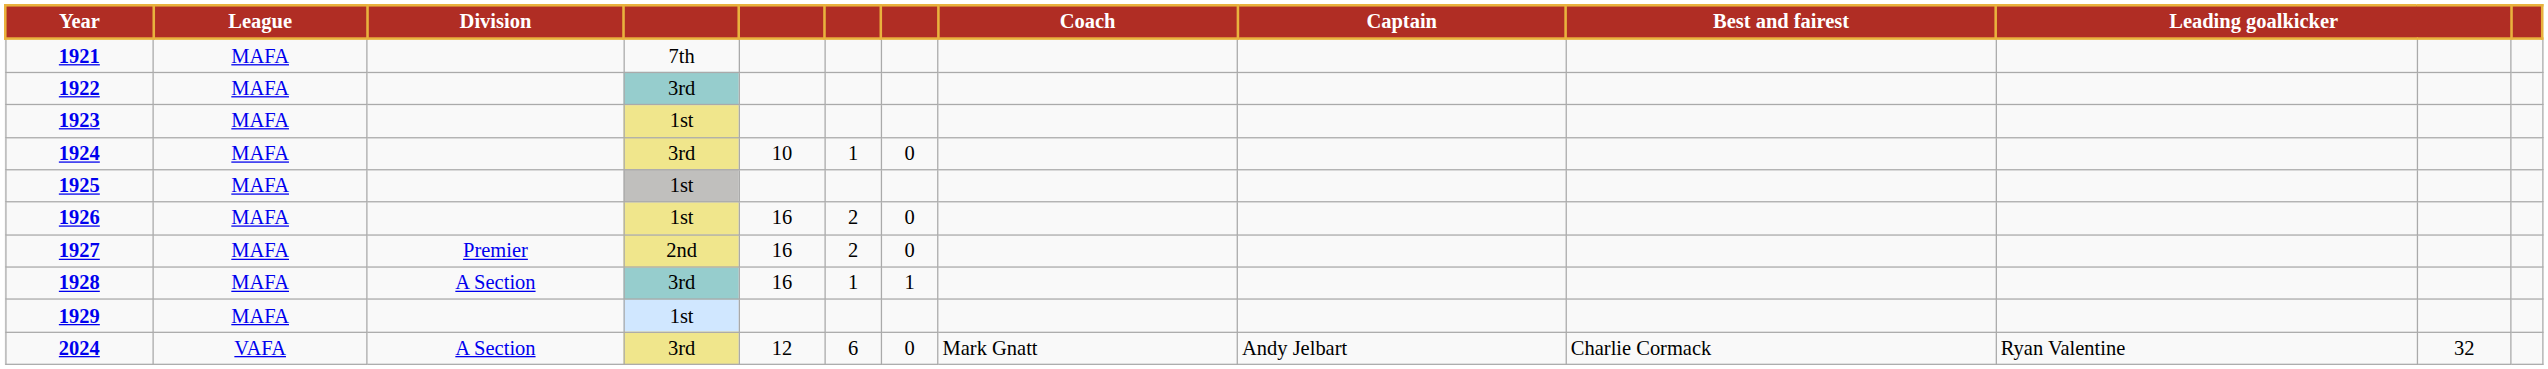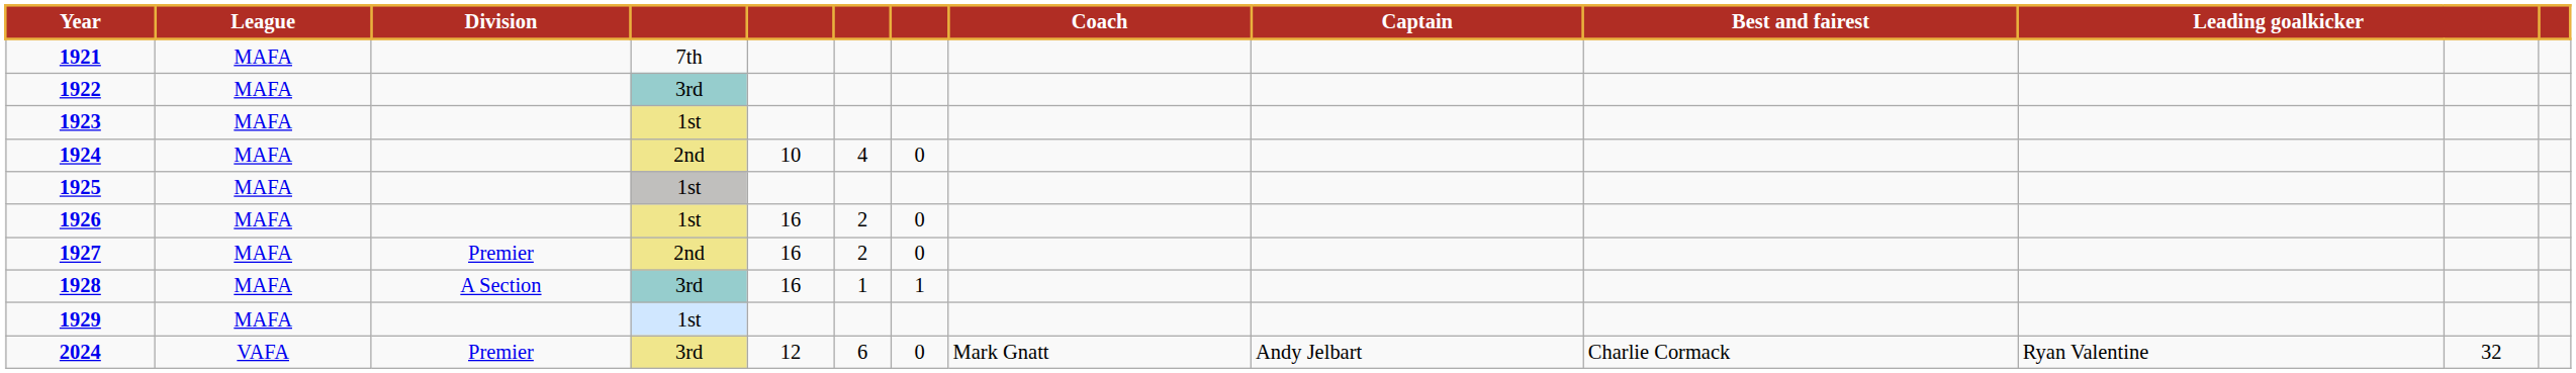1924 | column 4: 3rd -> 2nd
1924 | column 6: 1 -> 4
2024 | Division: A Section -> Premier
